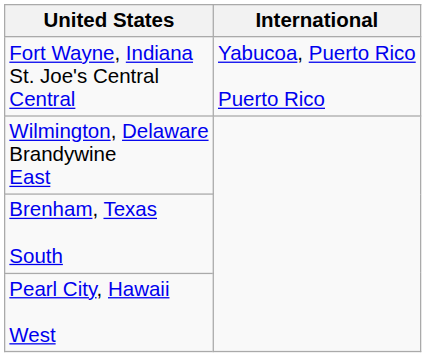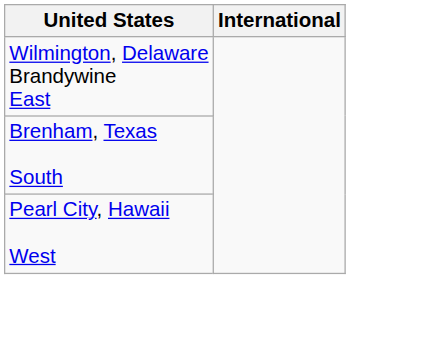- row: Fort Wayne, Indiana St. Joe's Central Central | Yabucoa, Puerto Rico Puerto Rico
